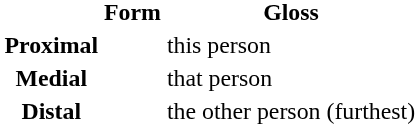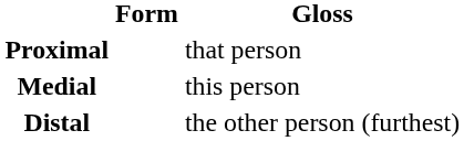Proximal | Gloss: this person -> that person
Medial | Gloss: that person -> this person
